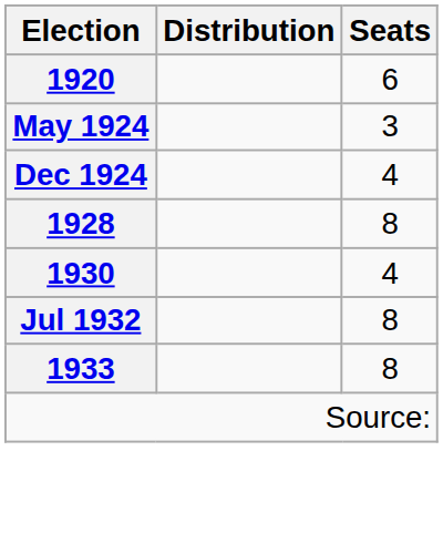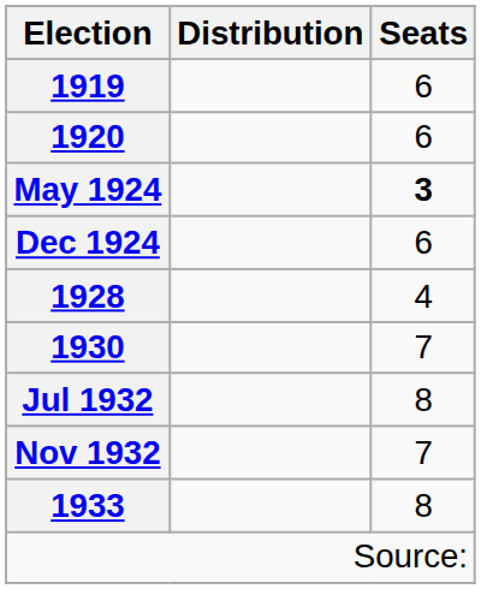+ row: 1919 | 6
May 1924 | Seats: normal -> bold
Dec 1924 | Seats: 4 -> 6
1928 | Seats: 8 -> 4
1930 | Seats: 4 -> 7
+ row: Nov 1932 | 7
